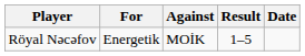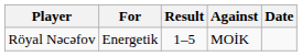columns swapped: Against <-> Result
